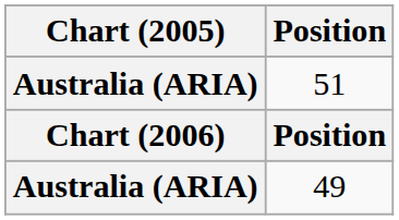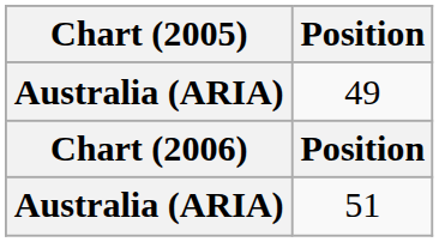rows swapped: 51 <-> 49
